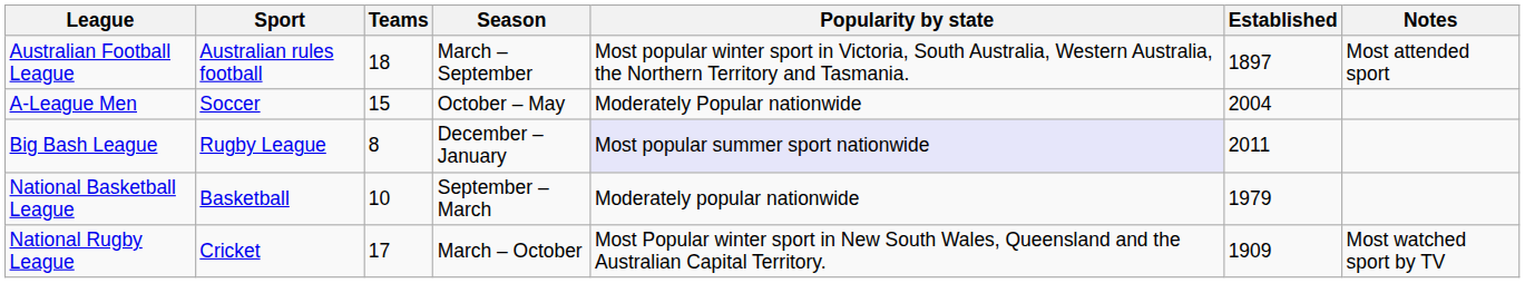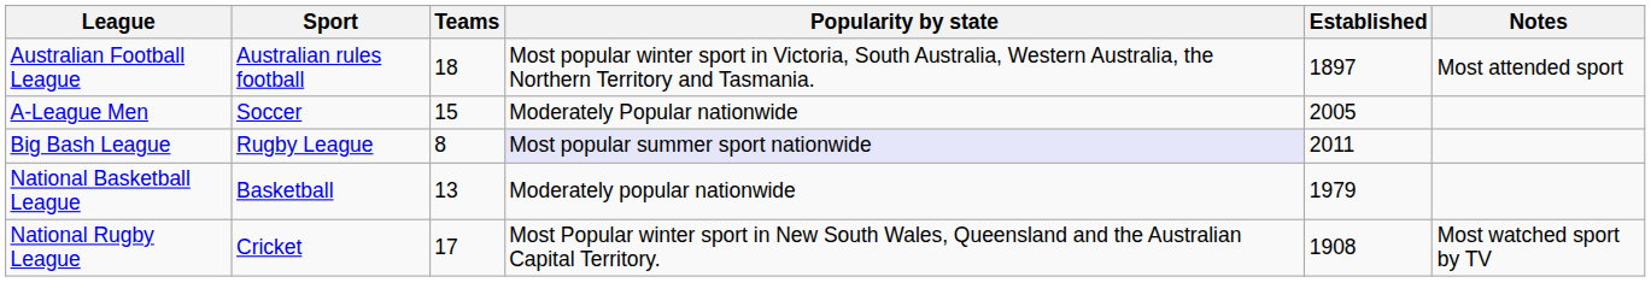- column: Season | March – September | October – May | December – January | September – March | March – October
A-League Men | Established: 2004 -> 2005
National Basketball League | Teams: 10 -> 13
National Rugby League | Established: 1909 -> 1908
